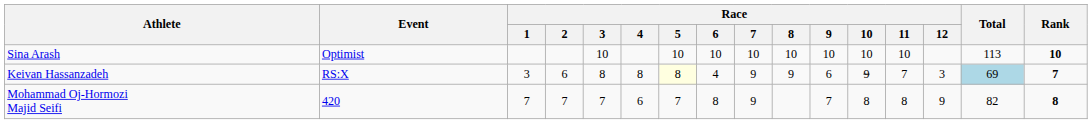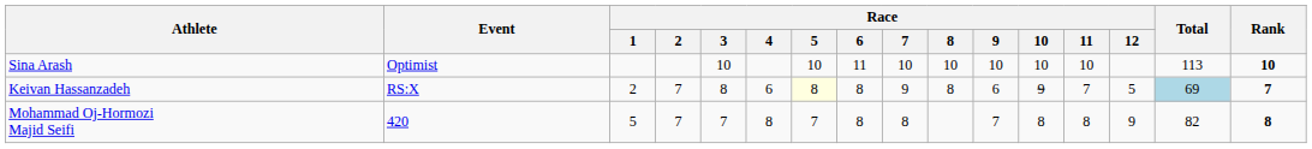Sina Arash | Race / 6: 10 -> 11
Keivan Hassanzadeh | Race / 1: 3 -> 2
Keivan Hassanzadeh | Race / 2: 6 -> 7
Keivan Hassanzadeh | Race / 4: 8 -> 6
Keivan Hassanzadeh | Race / 6: 4 -> 8
Keivan Hassanzadeh | Race / 8: 9 -> 8
Keivan Hassanzadeh | Race / 12: 3 -> 5
Mohammad Oj-Hormozi Majid Seifi | Race / 1: 7 -> 5
Mohammad Oj-Hormozi Majid Seifi | Race / 4: 6 -> 8
Mohammad Oj-Hormozi Majid Seifi | Race / 7: 9 -> 8
